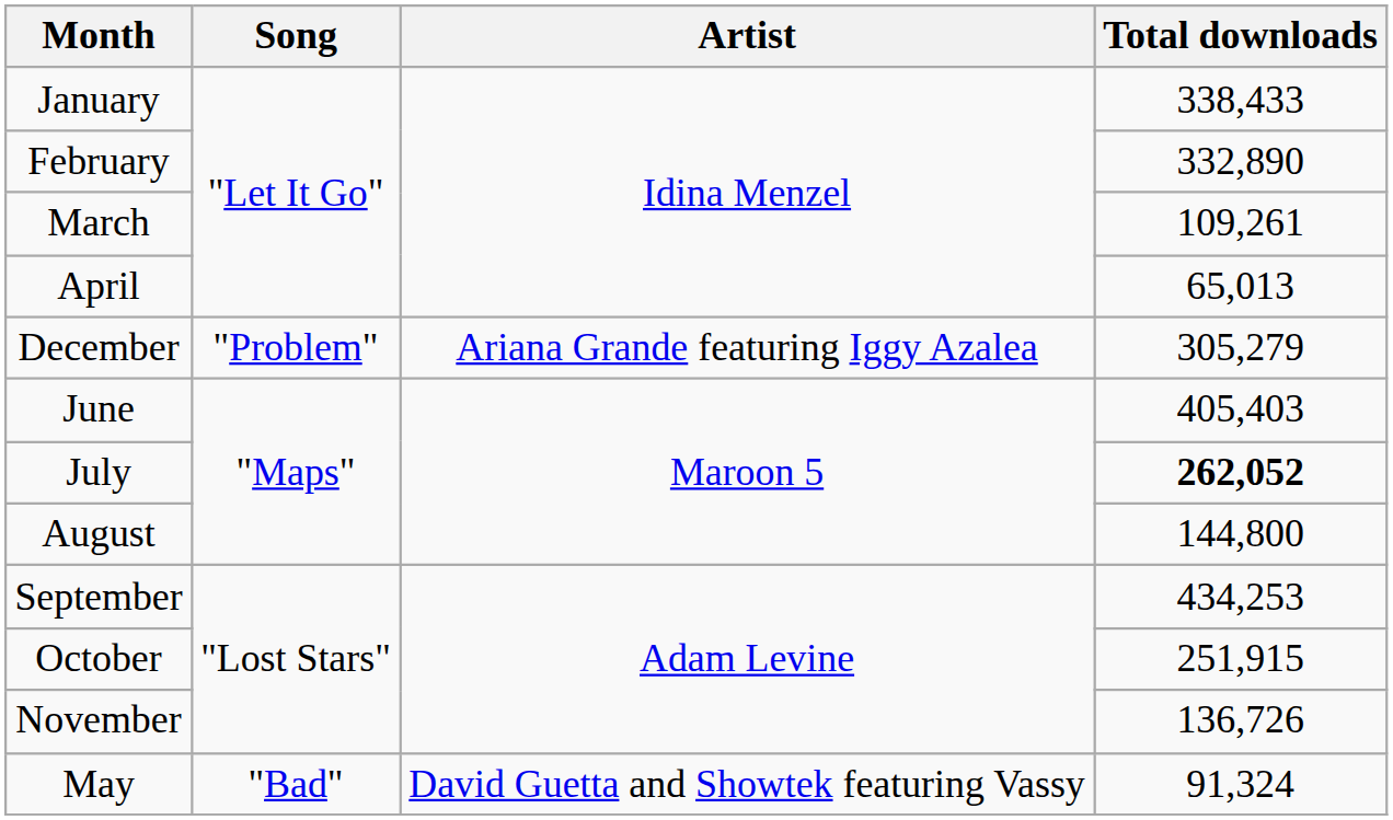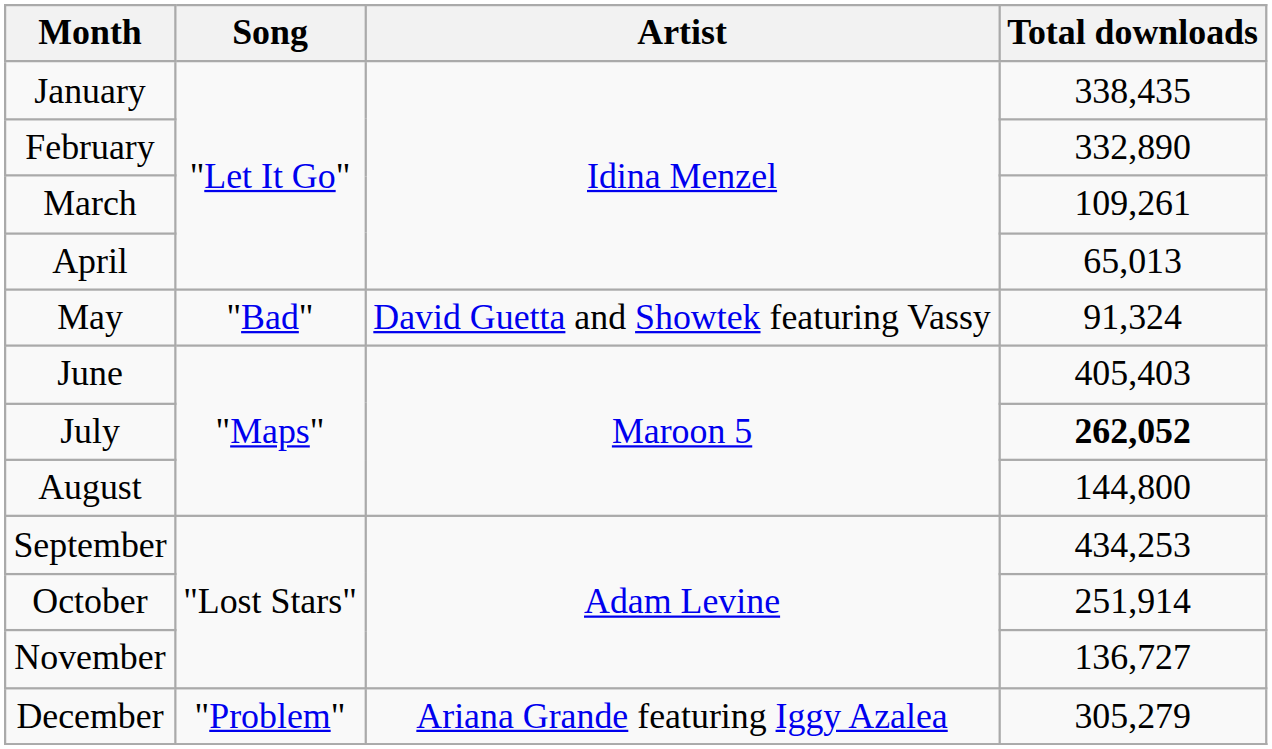January | Total downloads: 338,433 -> 338,435
rows swapped: May <-> December
October | Total downloads: 251,915 -> 251,914
November | Total downloads: 136,726 -> 136,727
